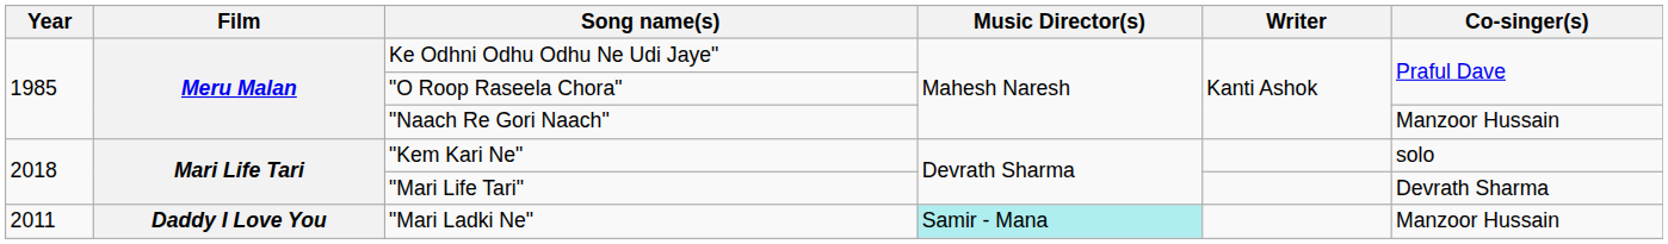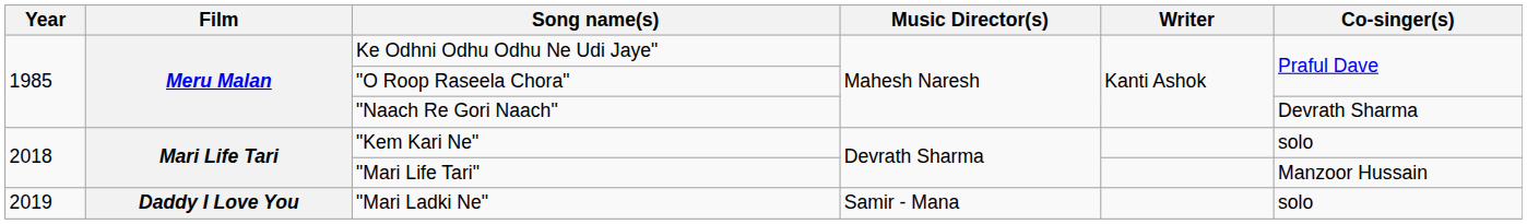"Naach Re Gori Naach" | Co-singer(s): Manzoor Hussain -> Devrath Sharma
"Mari Life Tari" | Co-singer(s): Devrath Sharma -> Manzoor Hussain
"Mari Ladki Ne" | Year: 2011 -> 2019
"Mari Ladki Ne" | Music Director(s): paleturquoise background -> no background
"Mari Ladki Ne" | Co-singer(s): Manzoor Hussain -> solo
